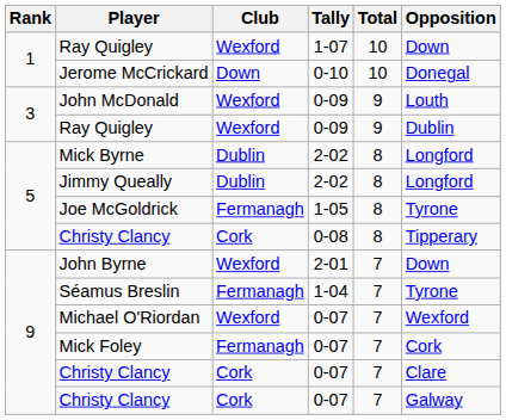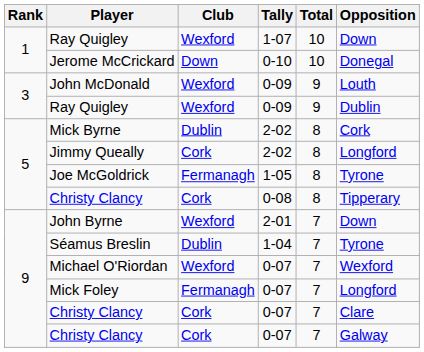Mick Byrne | Opposition: Longford -> Cork
Jimmy Queally | Club: Dublin -> Cork
Séamus Breslin | Club: Fermanagh -> Dublin
Mick Foley | Opposition: Cork -> Longford
